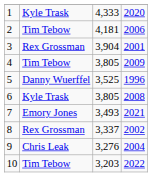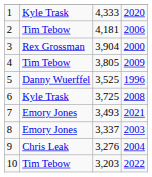3 | column 4: 2001 -> 2000
6 | column 3: 3,805 -> 3,725
8 | column 2: Rex Grossman -> Emory Jones
8 | column 4: 2002 -> 2003
